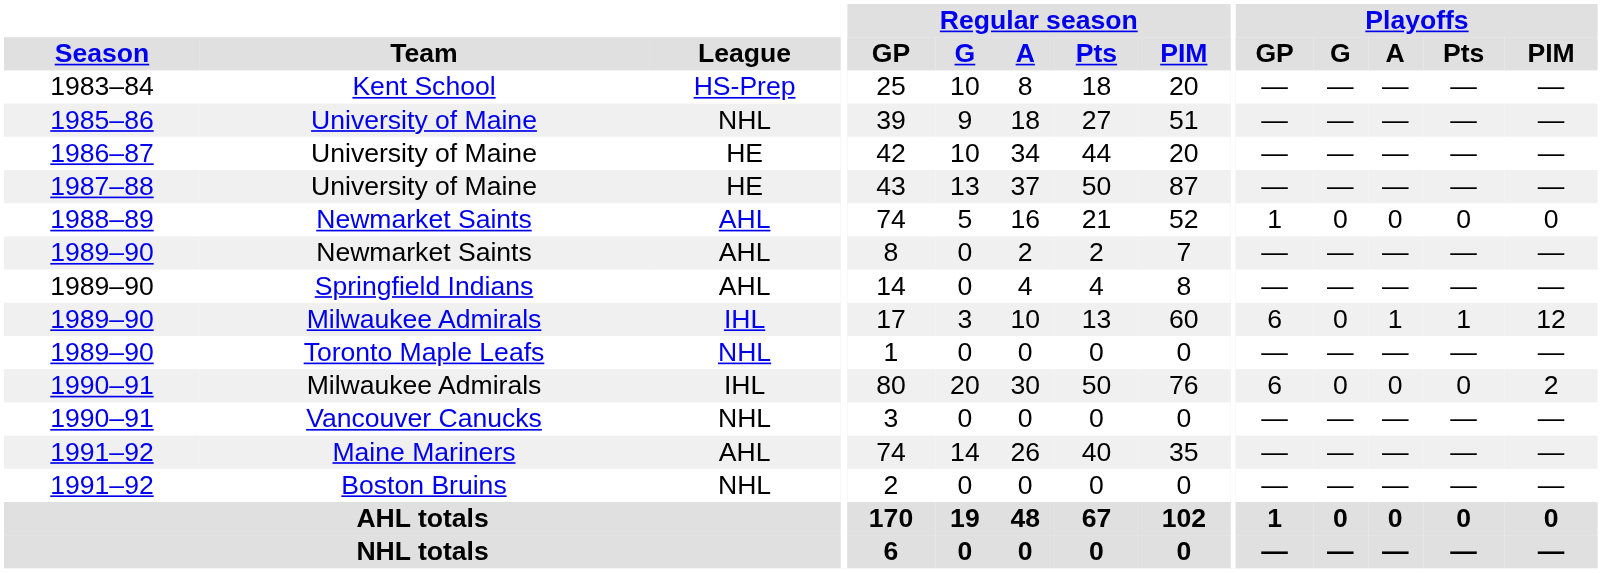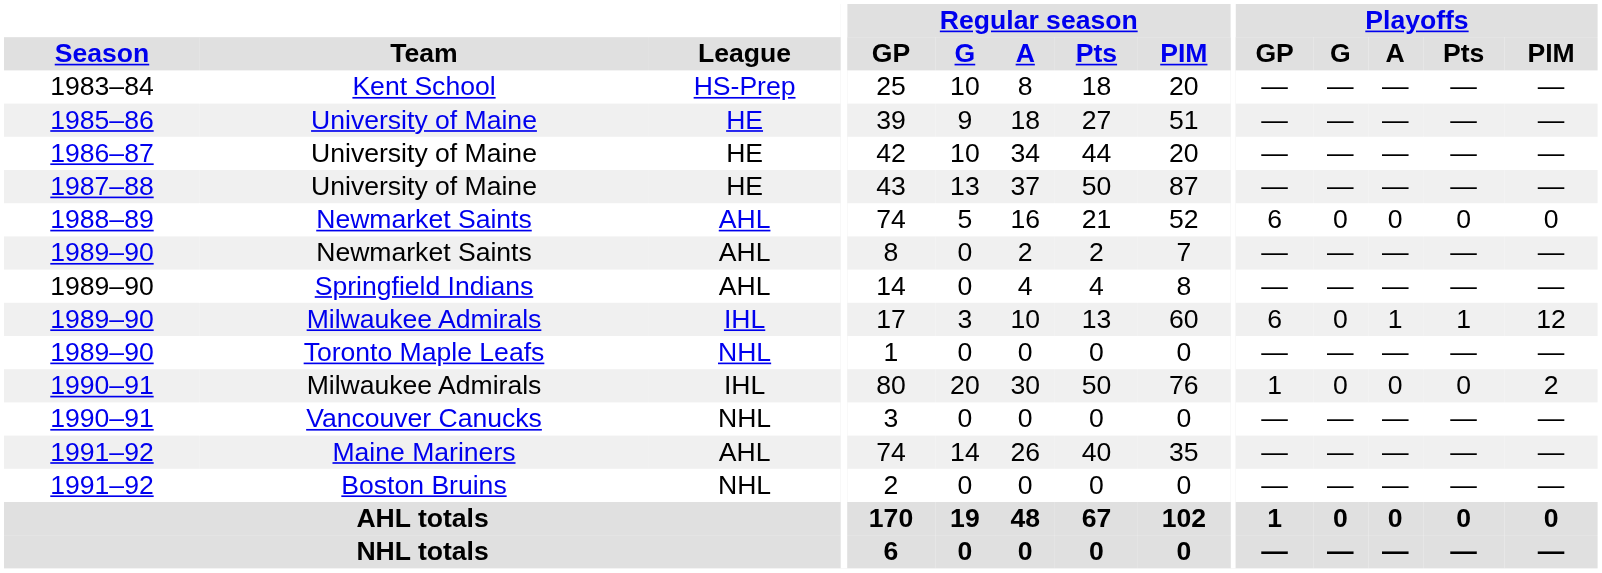1985–86 / University of Maine | League: NHL -> HE
1988–89 / Newmarket Saints | Playoffs / GP: 1 -> 6
1990–91 / Milwaukee Admirals | Playoffs / GP: 6 -> 1
